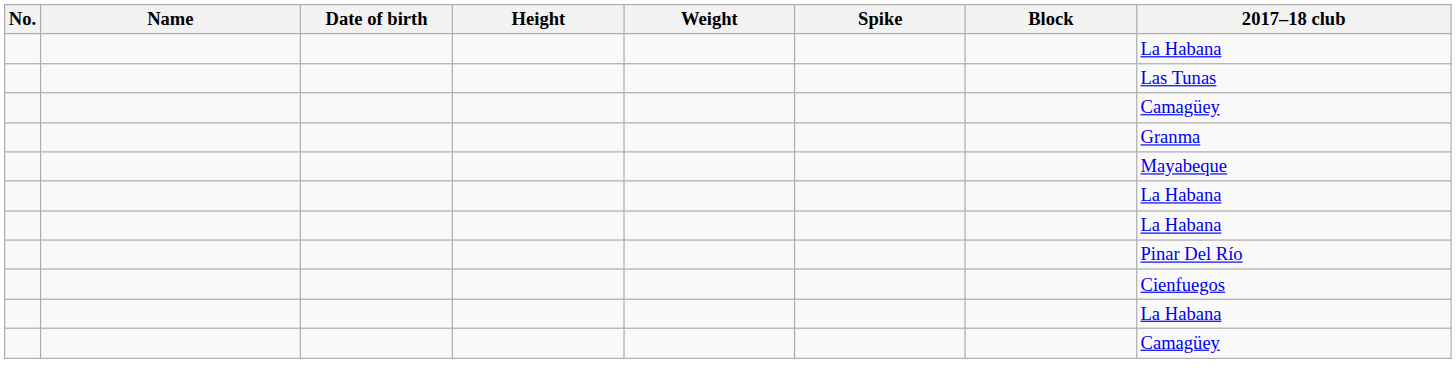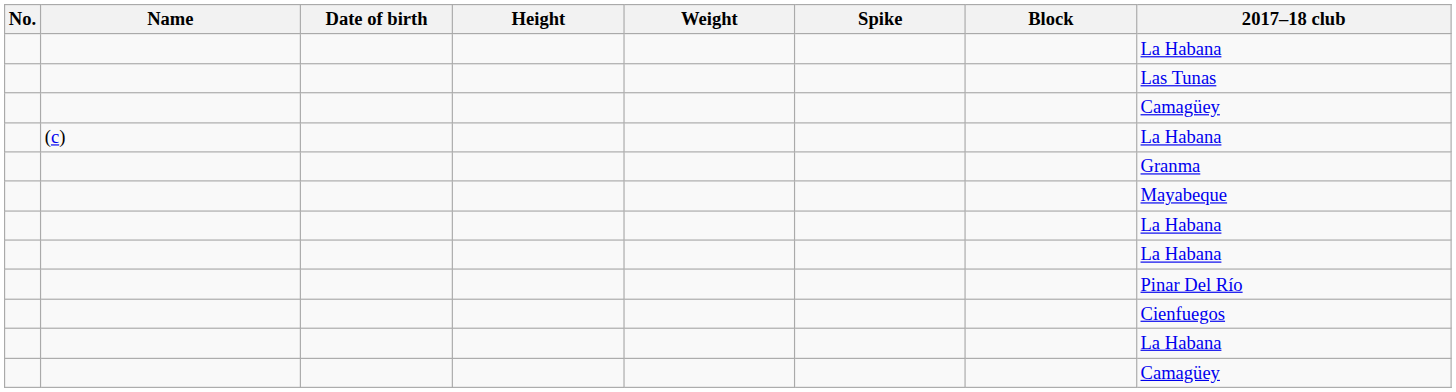+ row: (c) | La Habana
